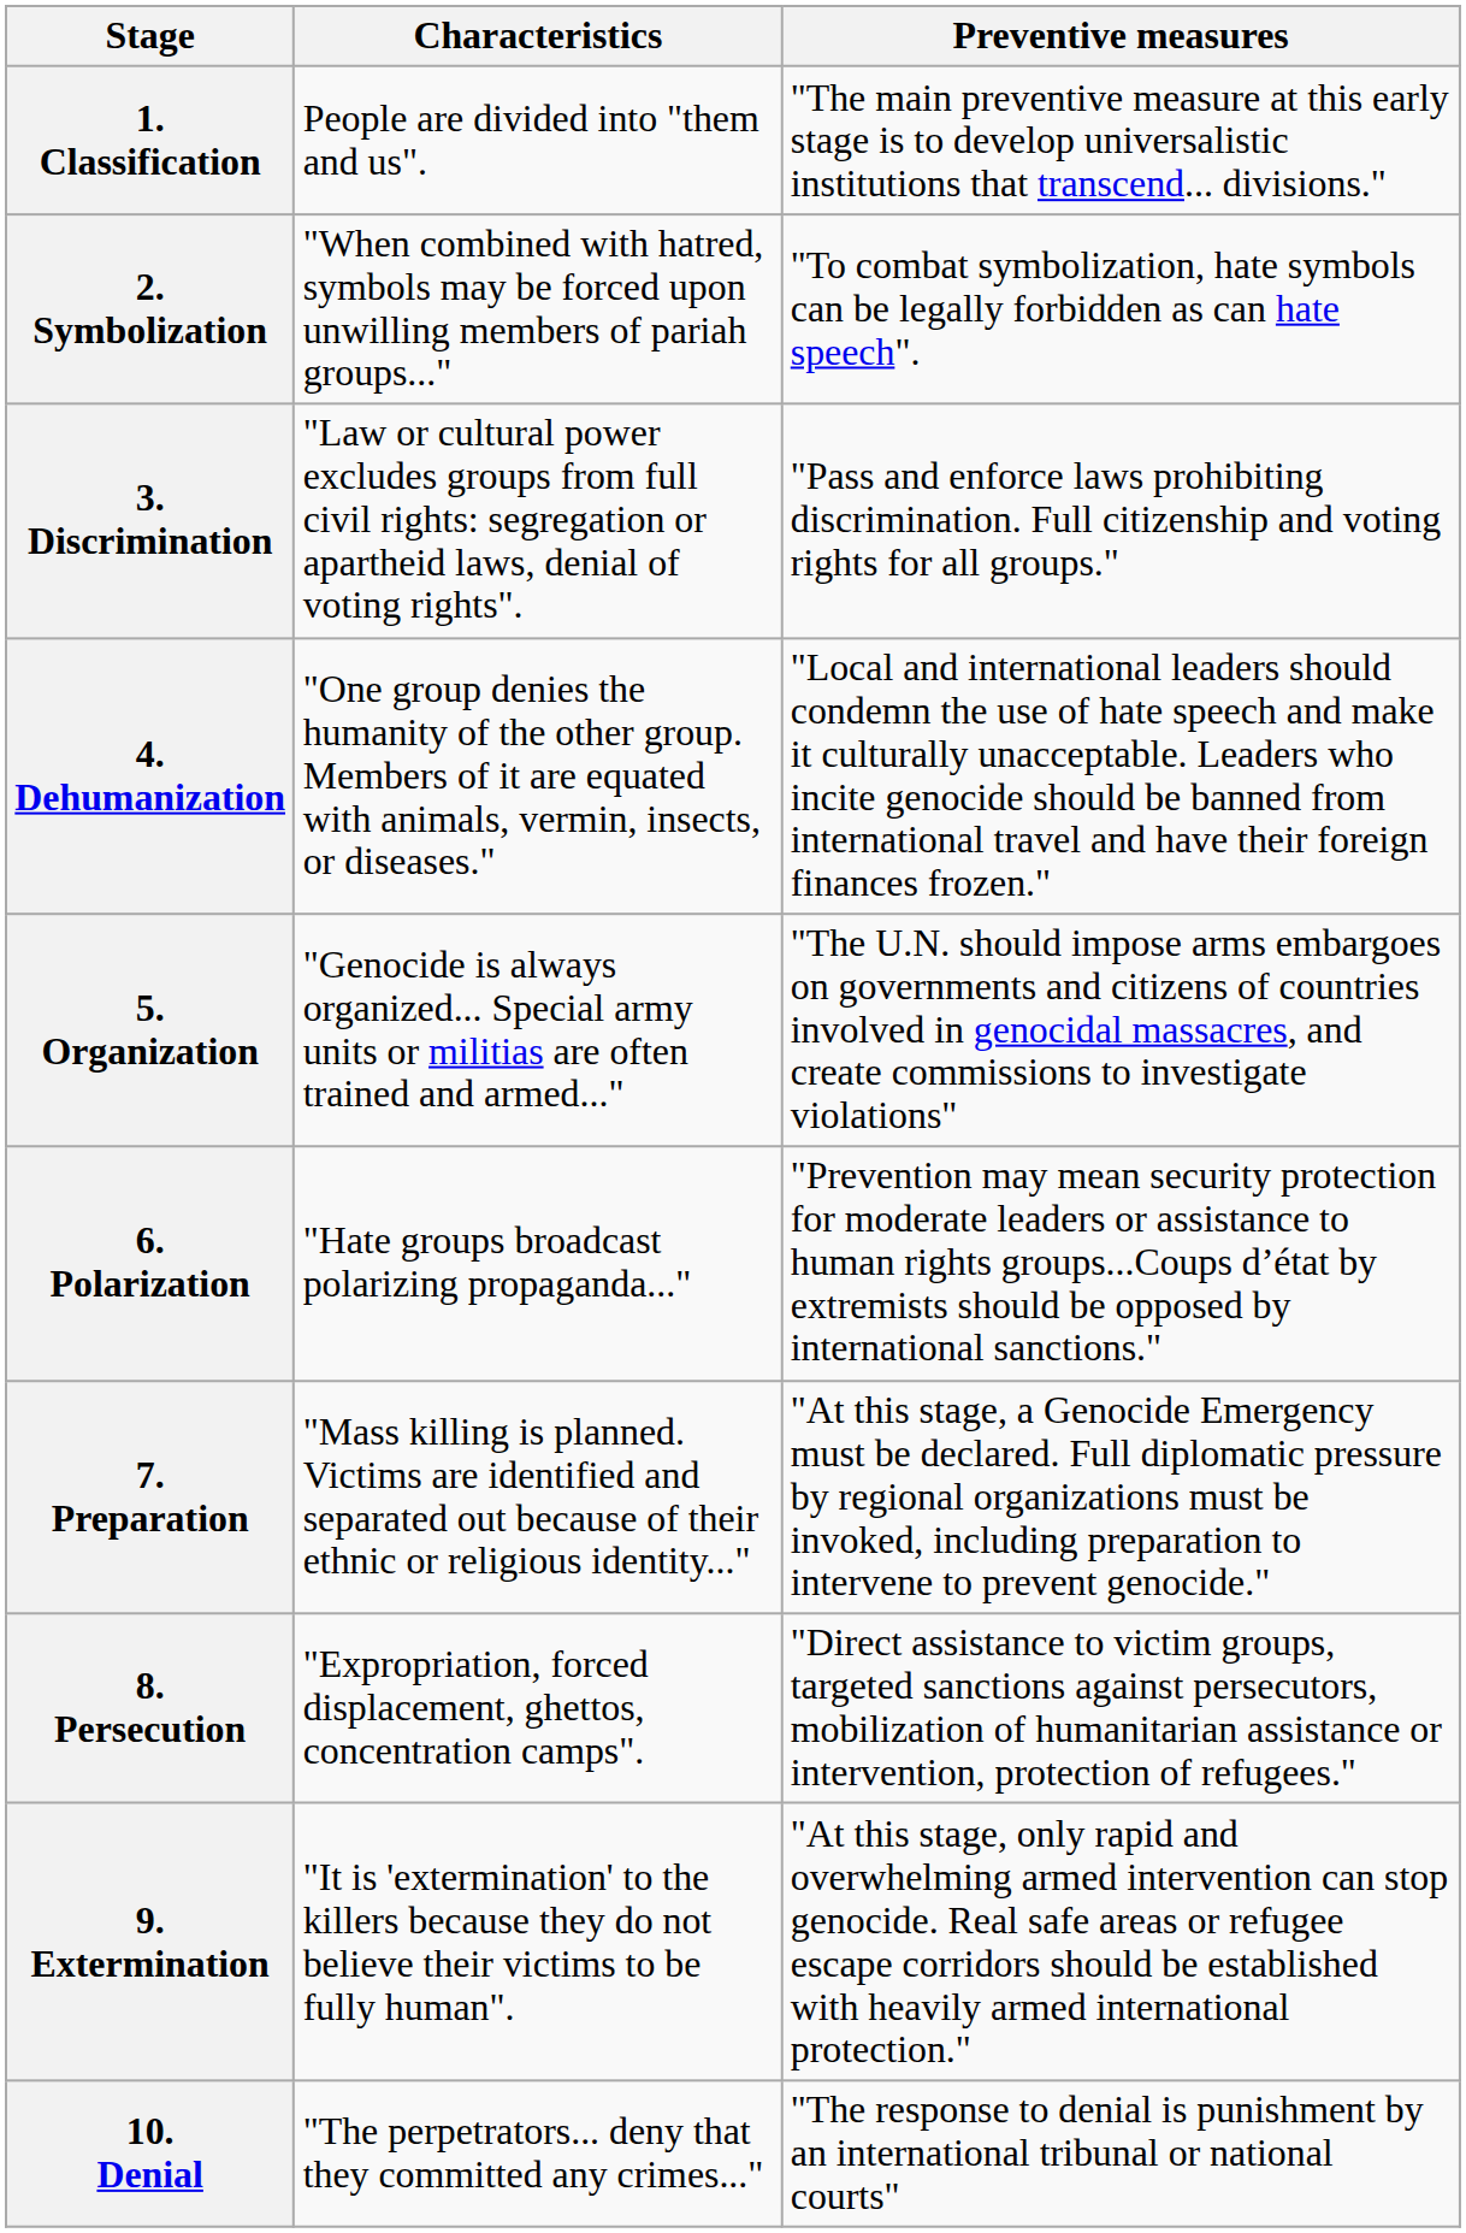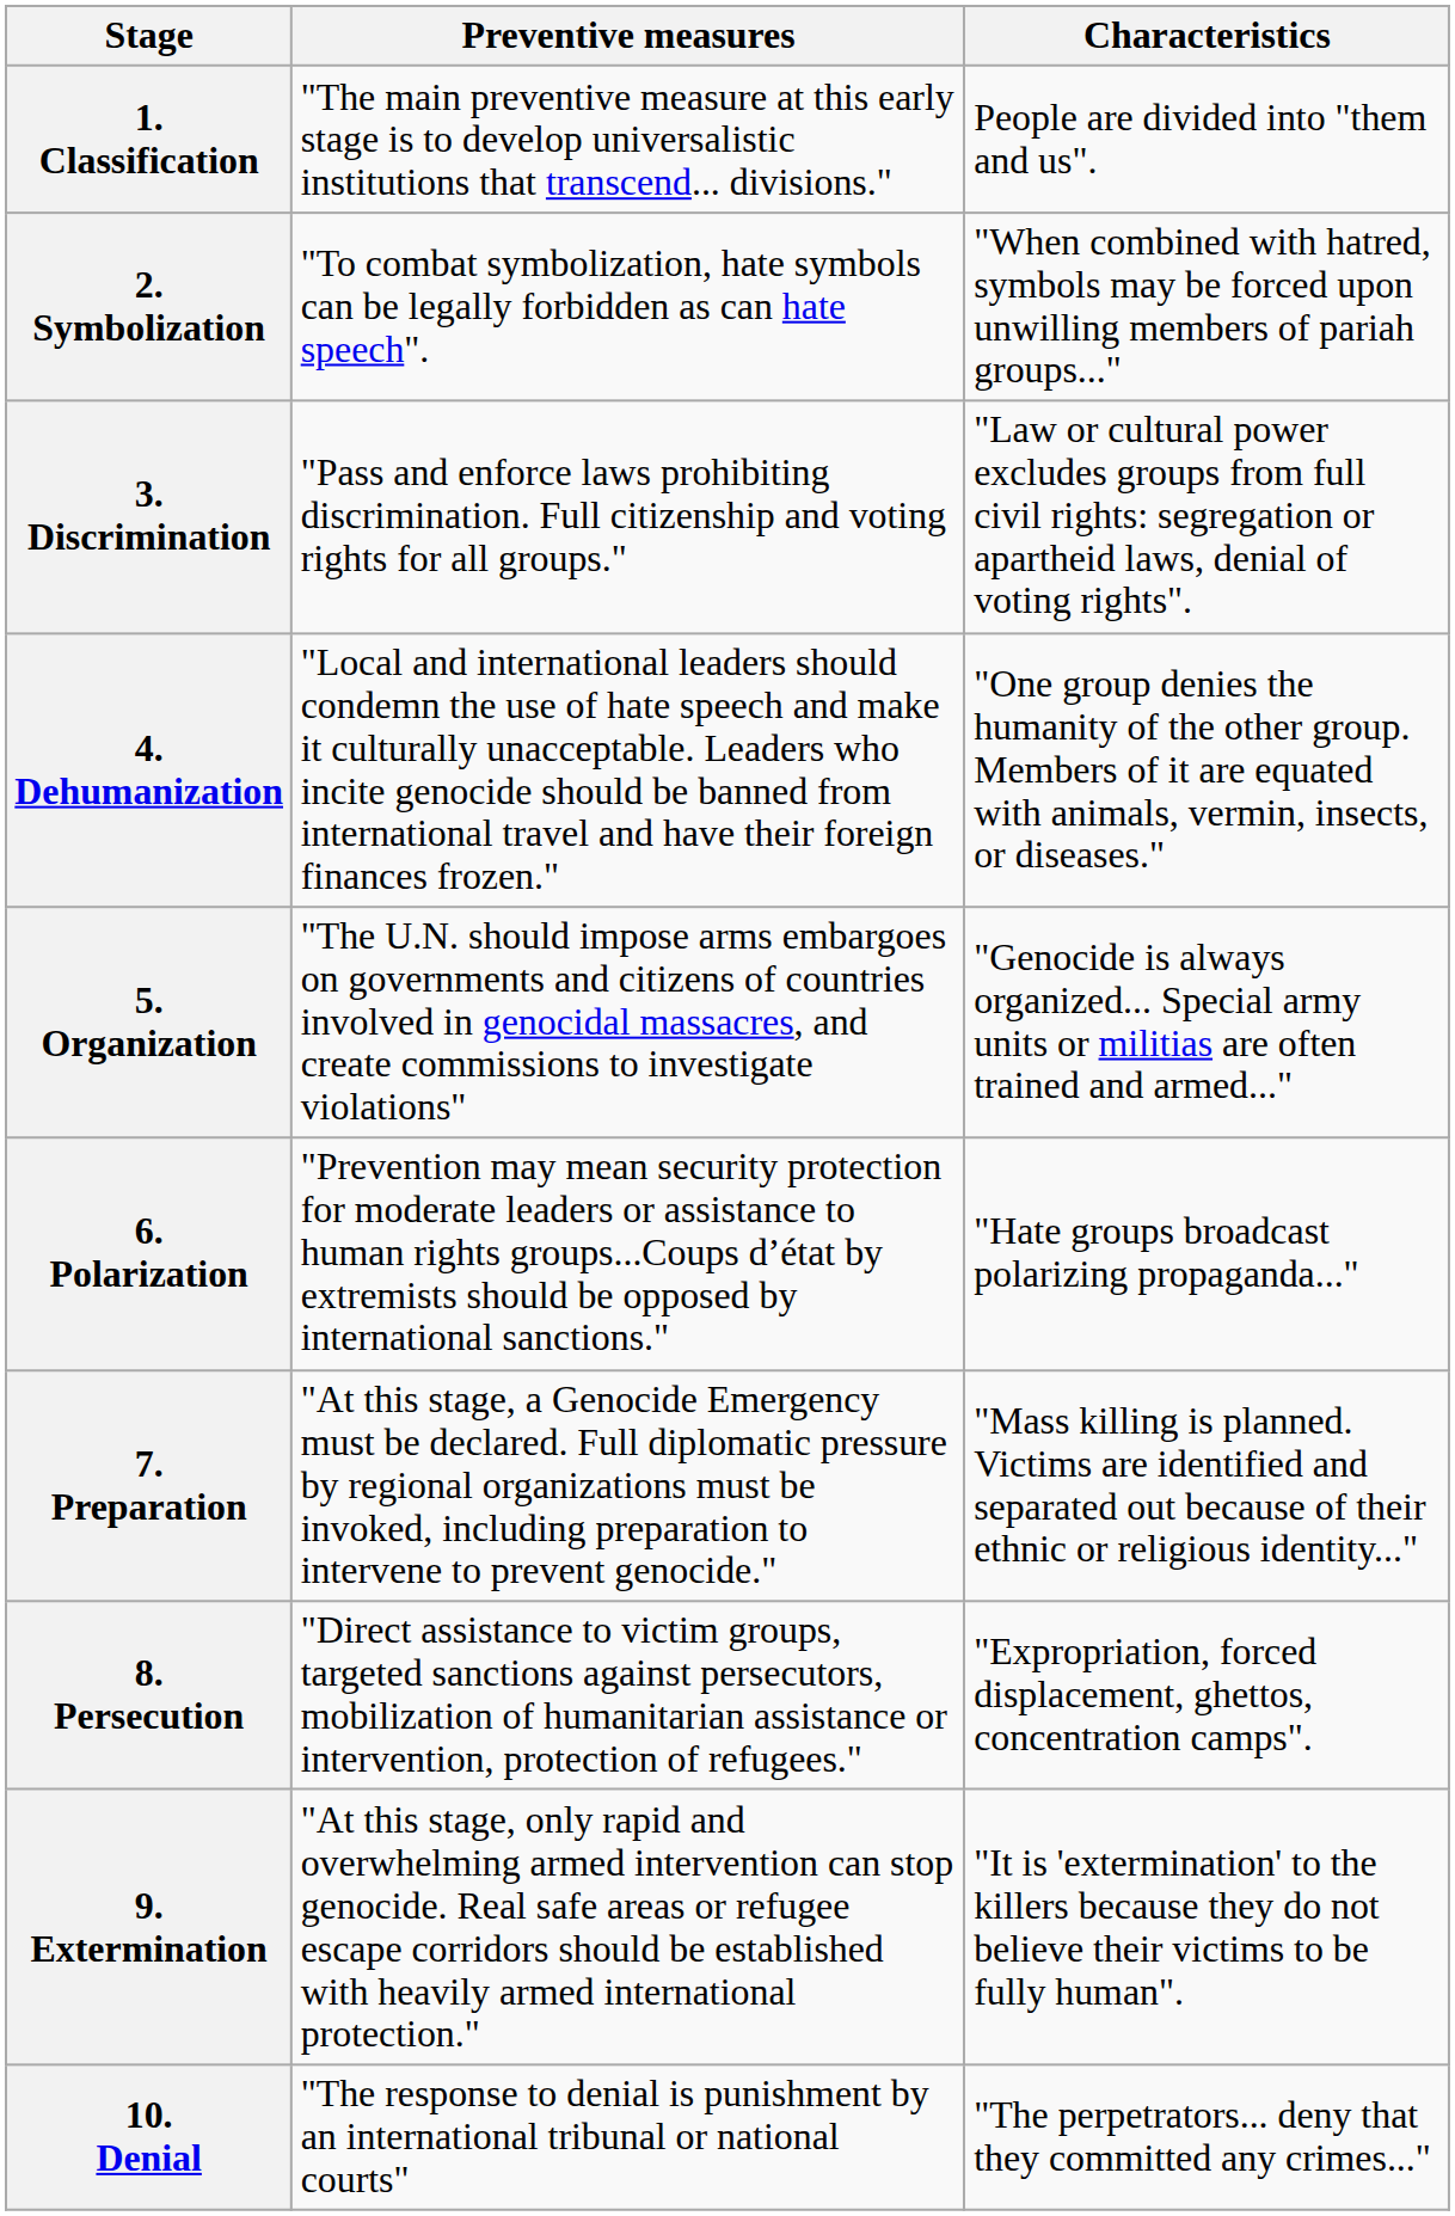columns swapped: Characteristics <-> Preventive measures
